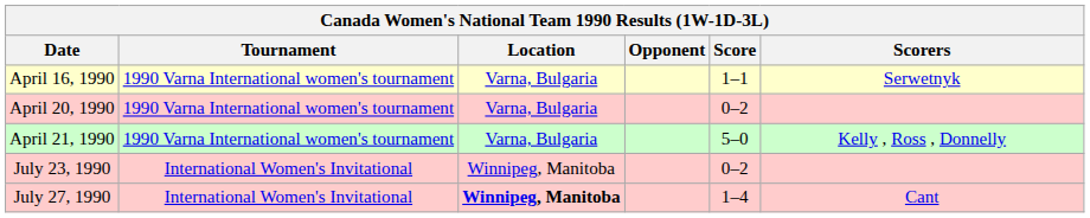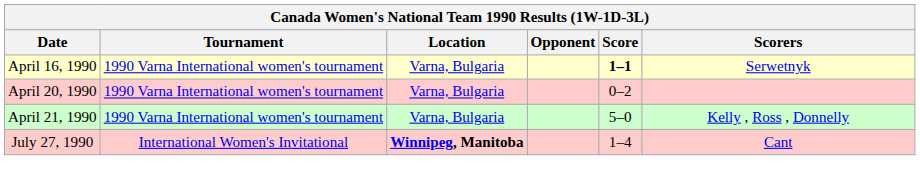April 16, 1990 | Score: normal -> bold
- row: July 23, 1990 | International Women's Invitational | Winnipeg, Manitoba | 0–2
